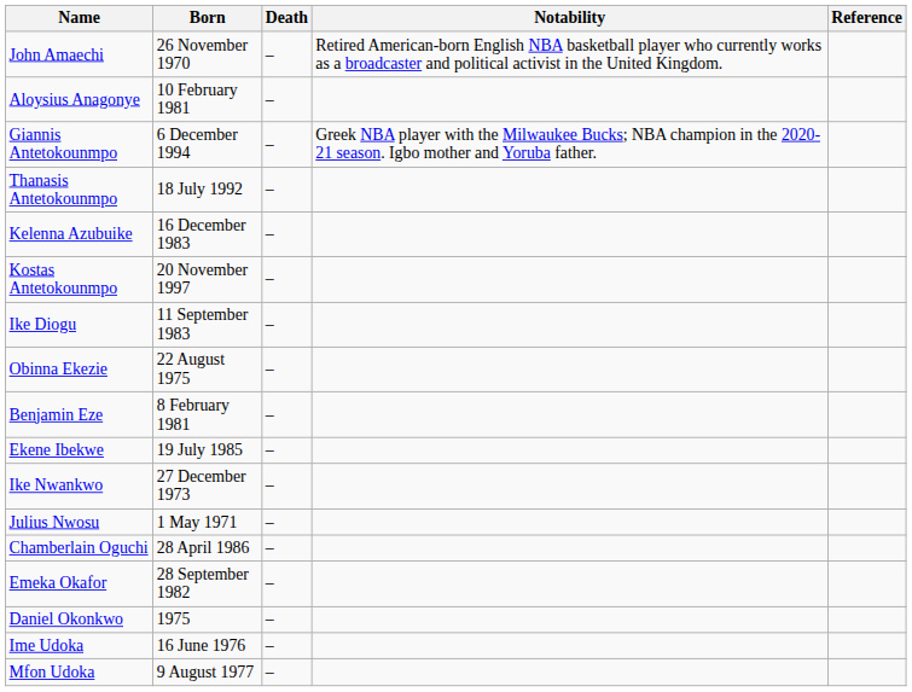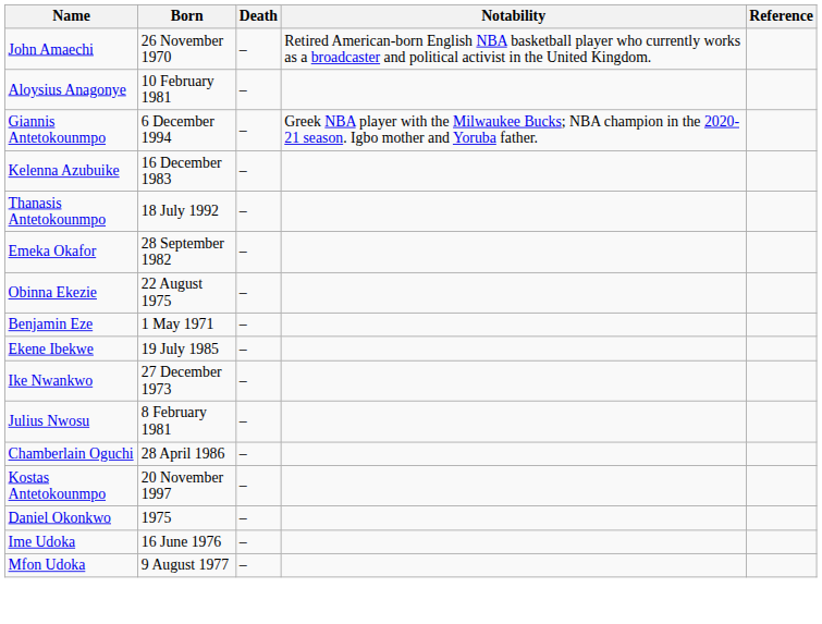rows swapped: Kelenna Azubuike <-> Thanasis Antetokounmpo
rows swapped: Kostas Antetokounmpo <-> Emeka Okafor
- row: Ike Diogu | 11 September 1983 | –
Benjamin Eze | Born: 8 February 1981 -> 1 May 1971
Julius Nwosu | Born: 1 May 1971 -> 8 February 1981
